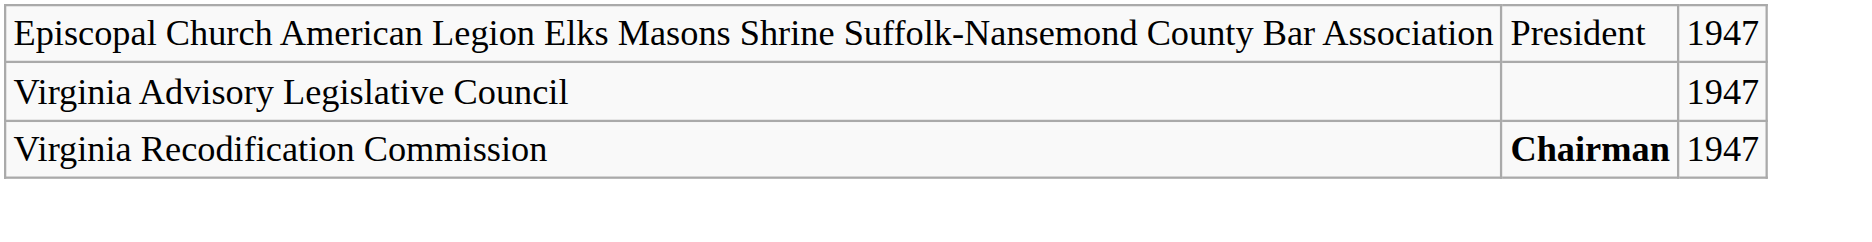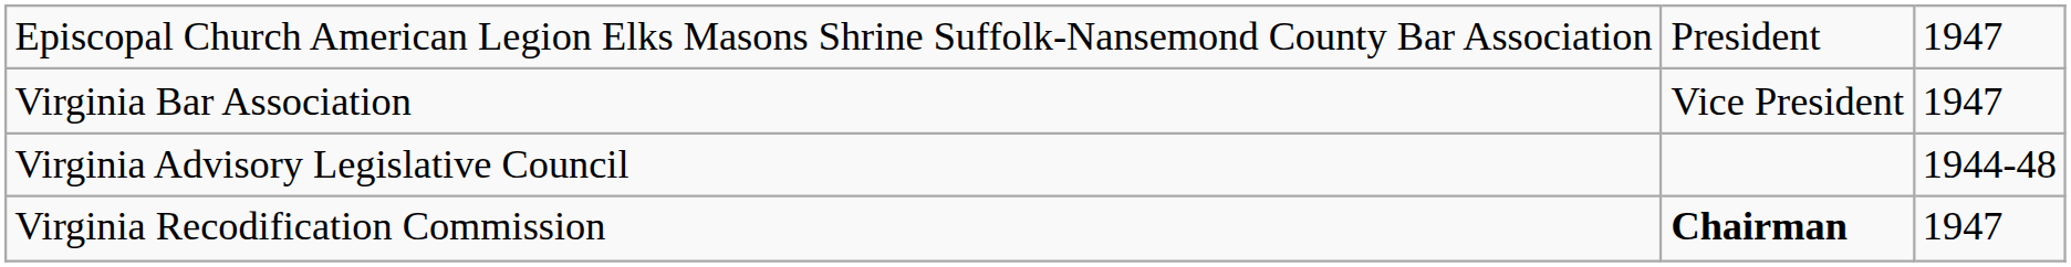+ row: Virginia Bar Association | Vice President | 1947
Virginia Advisory Legislative Council | column 3: 1947 -> 1944-48
